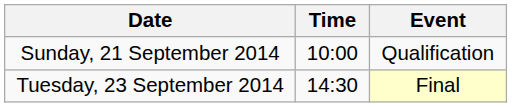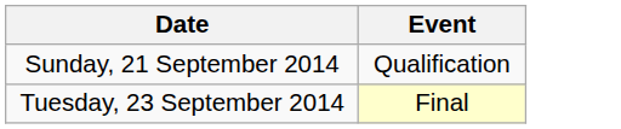- column: Time | 10:00 | 14:30
